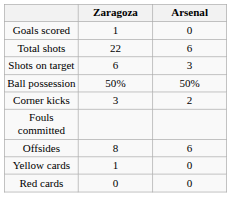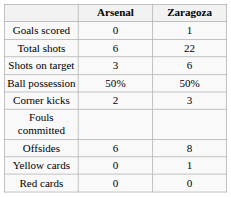columns swapped: Arsenal <-> Zaragoza
